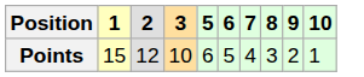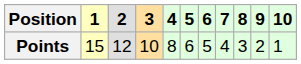+ column: 4 | 8
